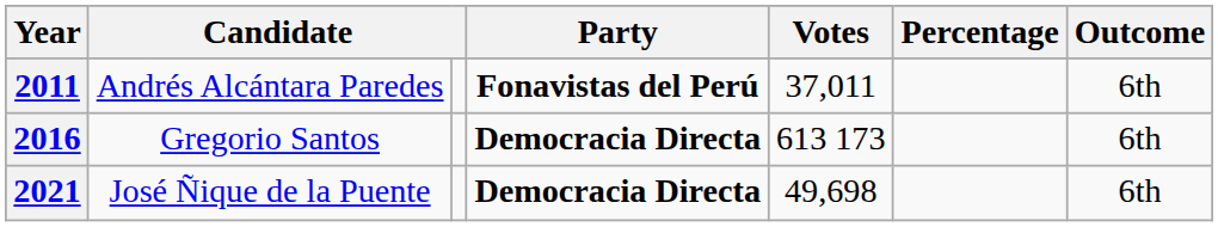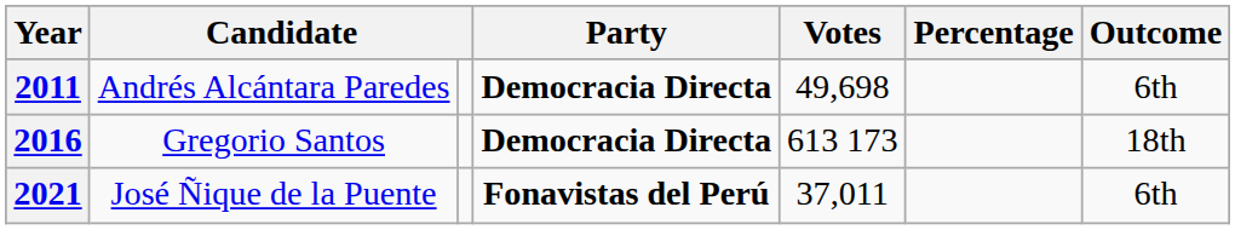2011 | Party: Fonavistas del Perú -> Democracia Directa
2011 | Votes: 37,011 -> 49,698
2016 | Outcome: 6th -> 18th
2021 | Party: Democracia Directa -> Fonavistas del Perú
2021 | Votes: 49,698 -> 37,011
